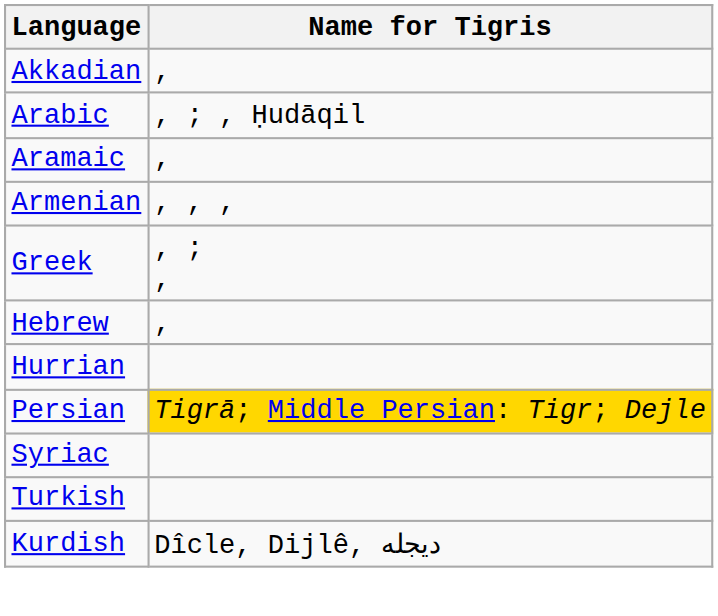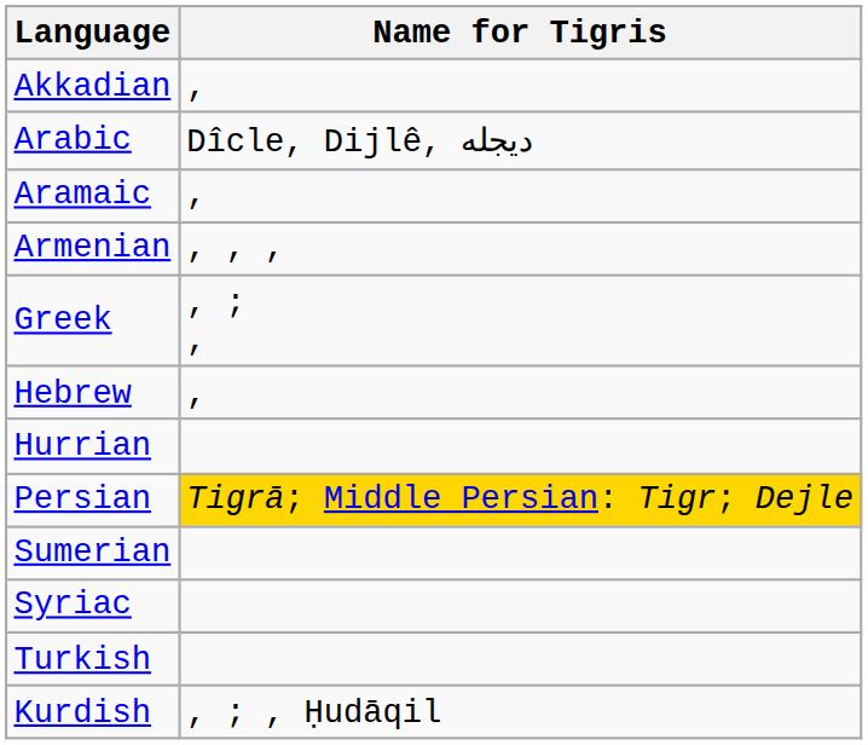Arabic | Name for Tigris: , ; , Ḥudāqil -> Dîcle, Dijlê, دیجلە
+ row: Sumerian
Kurdish | Name for Tigris: Dîcle, Dijlê, دیجلە -> , ; , Ḥudāqil
